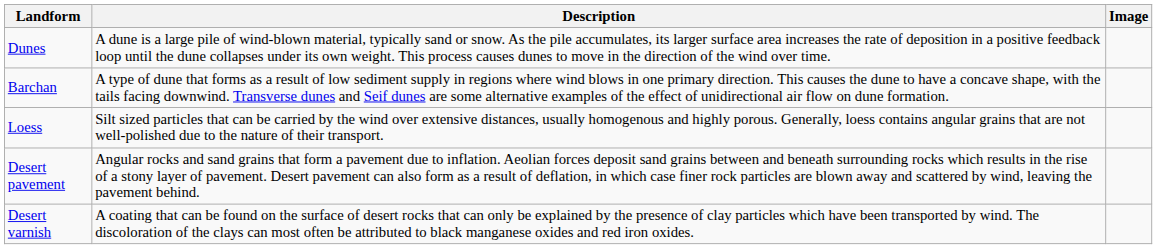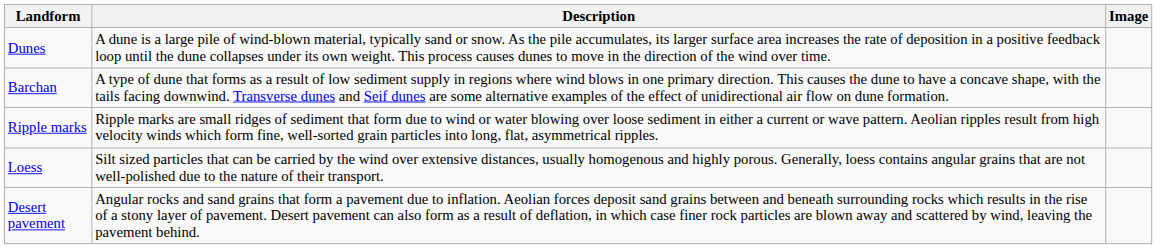+ row: Ripple marks | Ripple marks are small ridges of sediment that form due to wind or water blowing over loose sediment in either a current or wave pattern. Aeolian ripples result from high velocity winds which form fine, well-sorted grain particles into long, flat, asymmetrical ripples.
- row: Desert varnish | A coating that can be found on the surface of desert rocks that can only be explained by the presence of clay particles which have been transported by wind. The discoloration of the clays can most often be attributed to black manganese oxides and red iron oxides.
